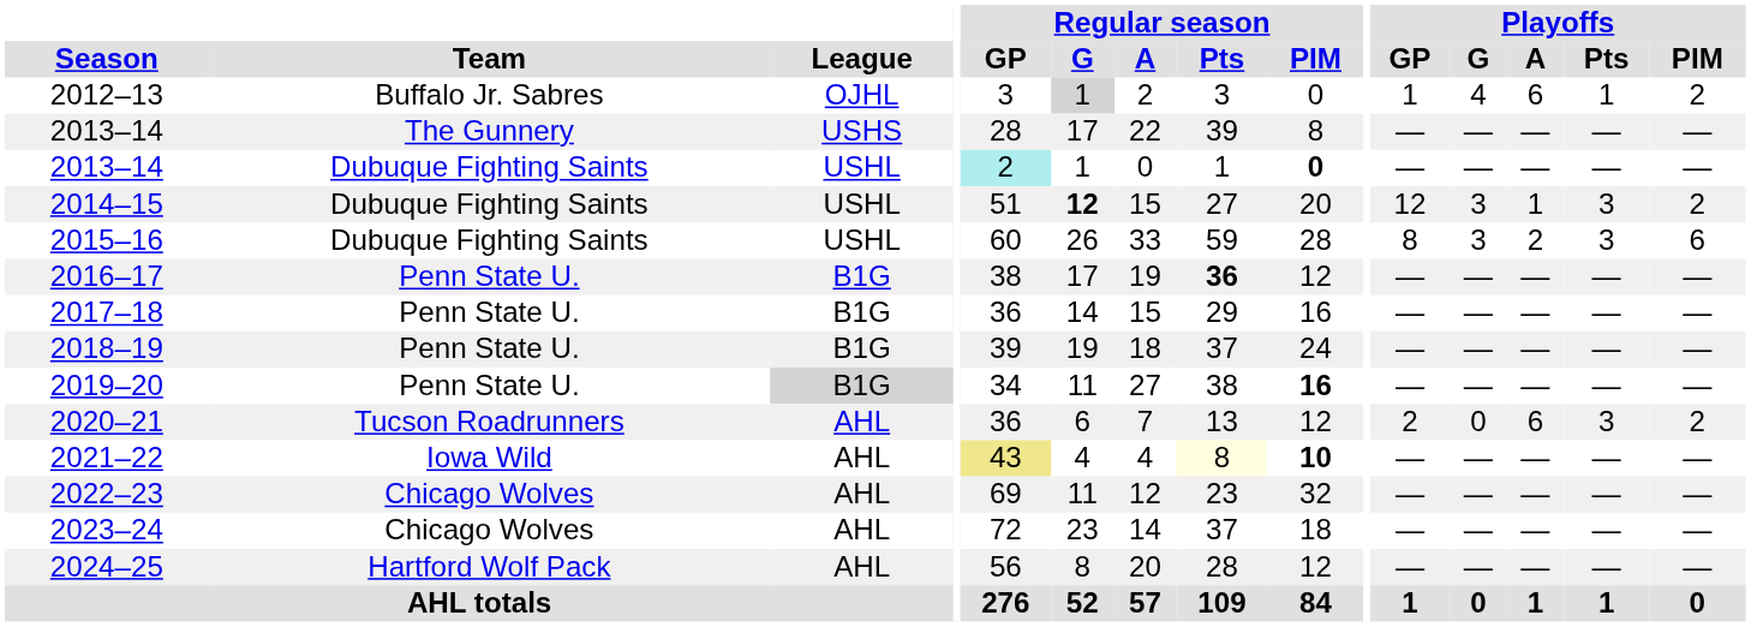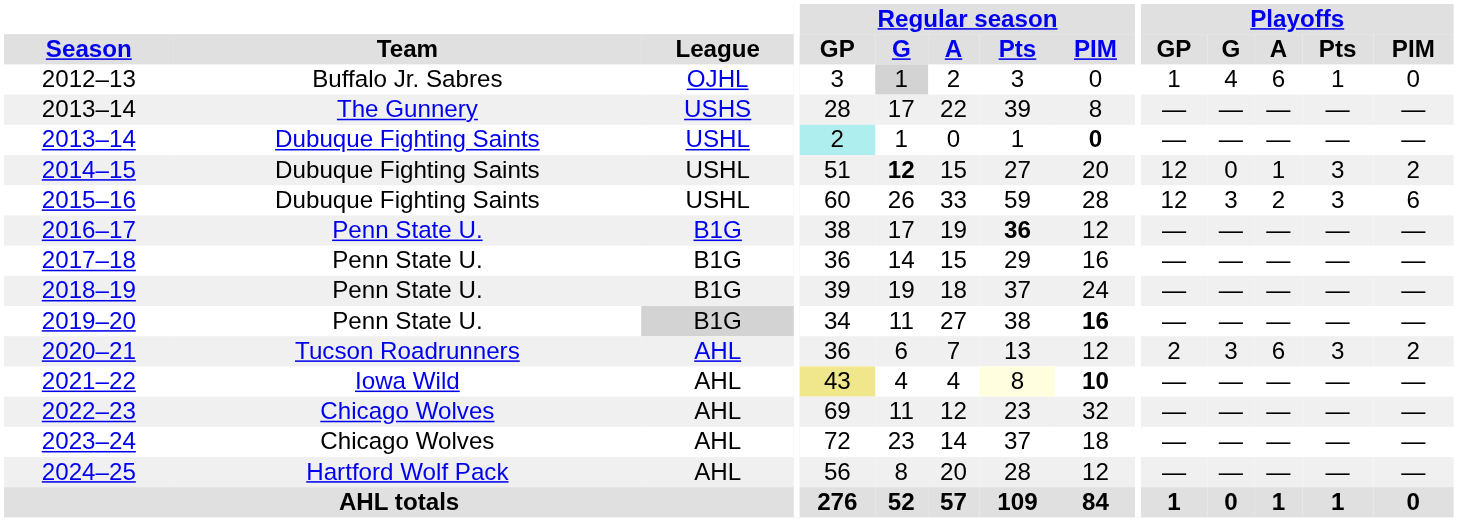2012–13 | Playoffs / PIM: 2 -> 0
2014–15 | Playoffs / G: 3 -> 0
2015–16 | Playoffs / GP: 8 -> 12
2020–21 | Playoffs / G: 0 -> 3
